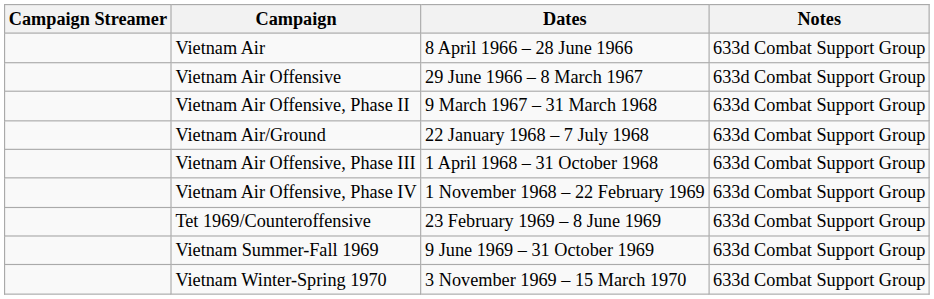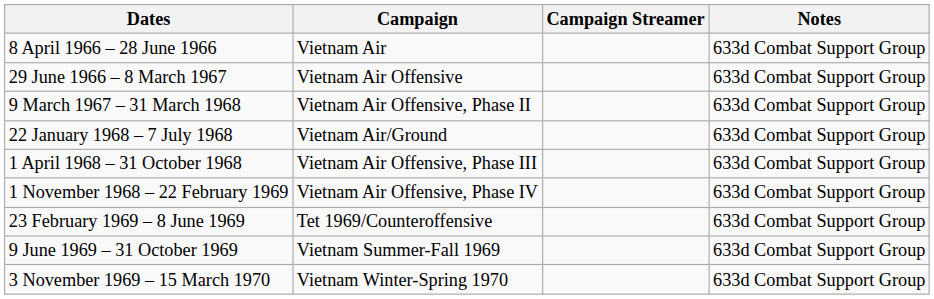columns swapped: Campaign Streamer <-> Dates
